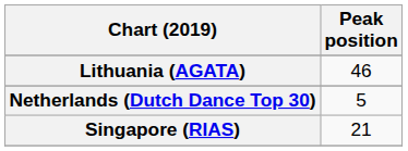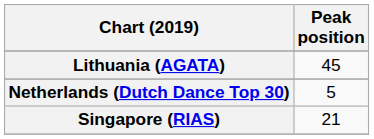Lithuania (AGATA) | Peak position: 46 -> 45
